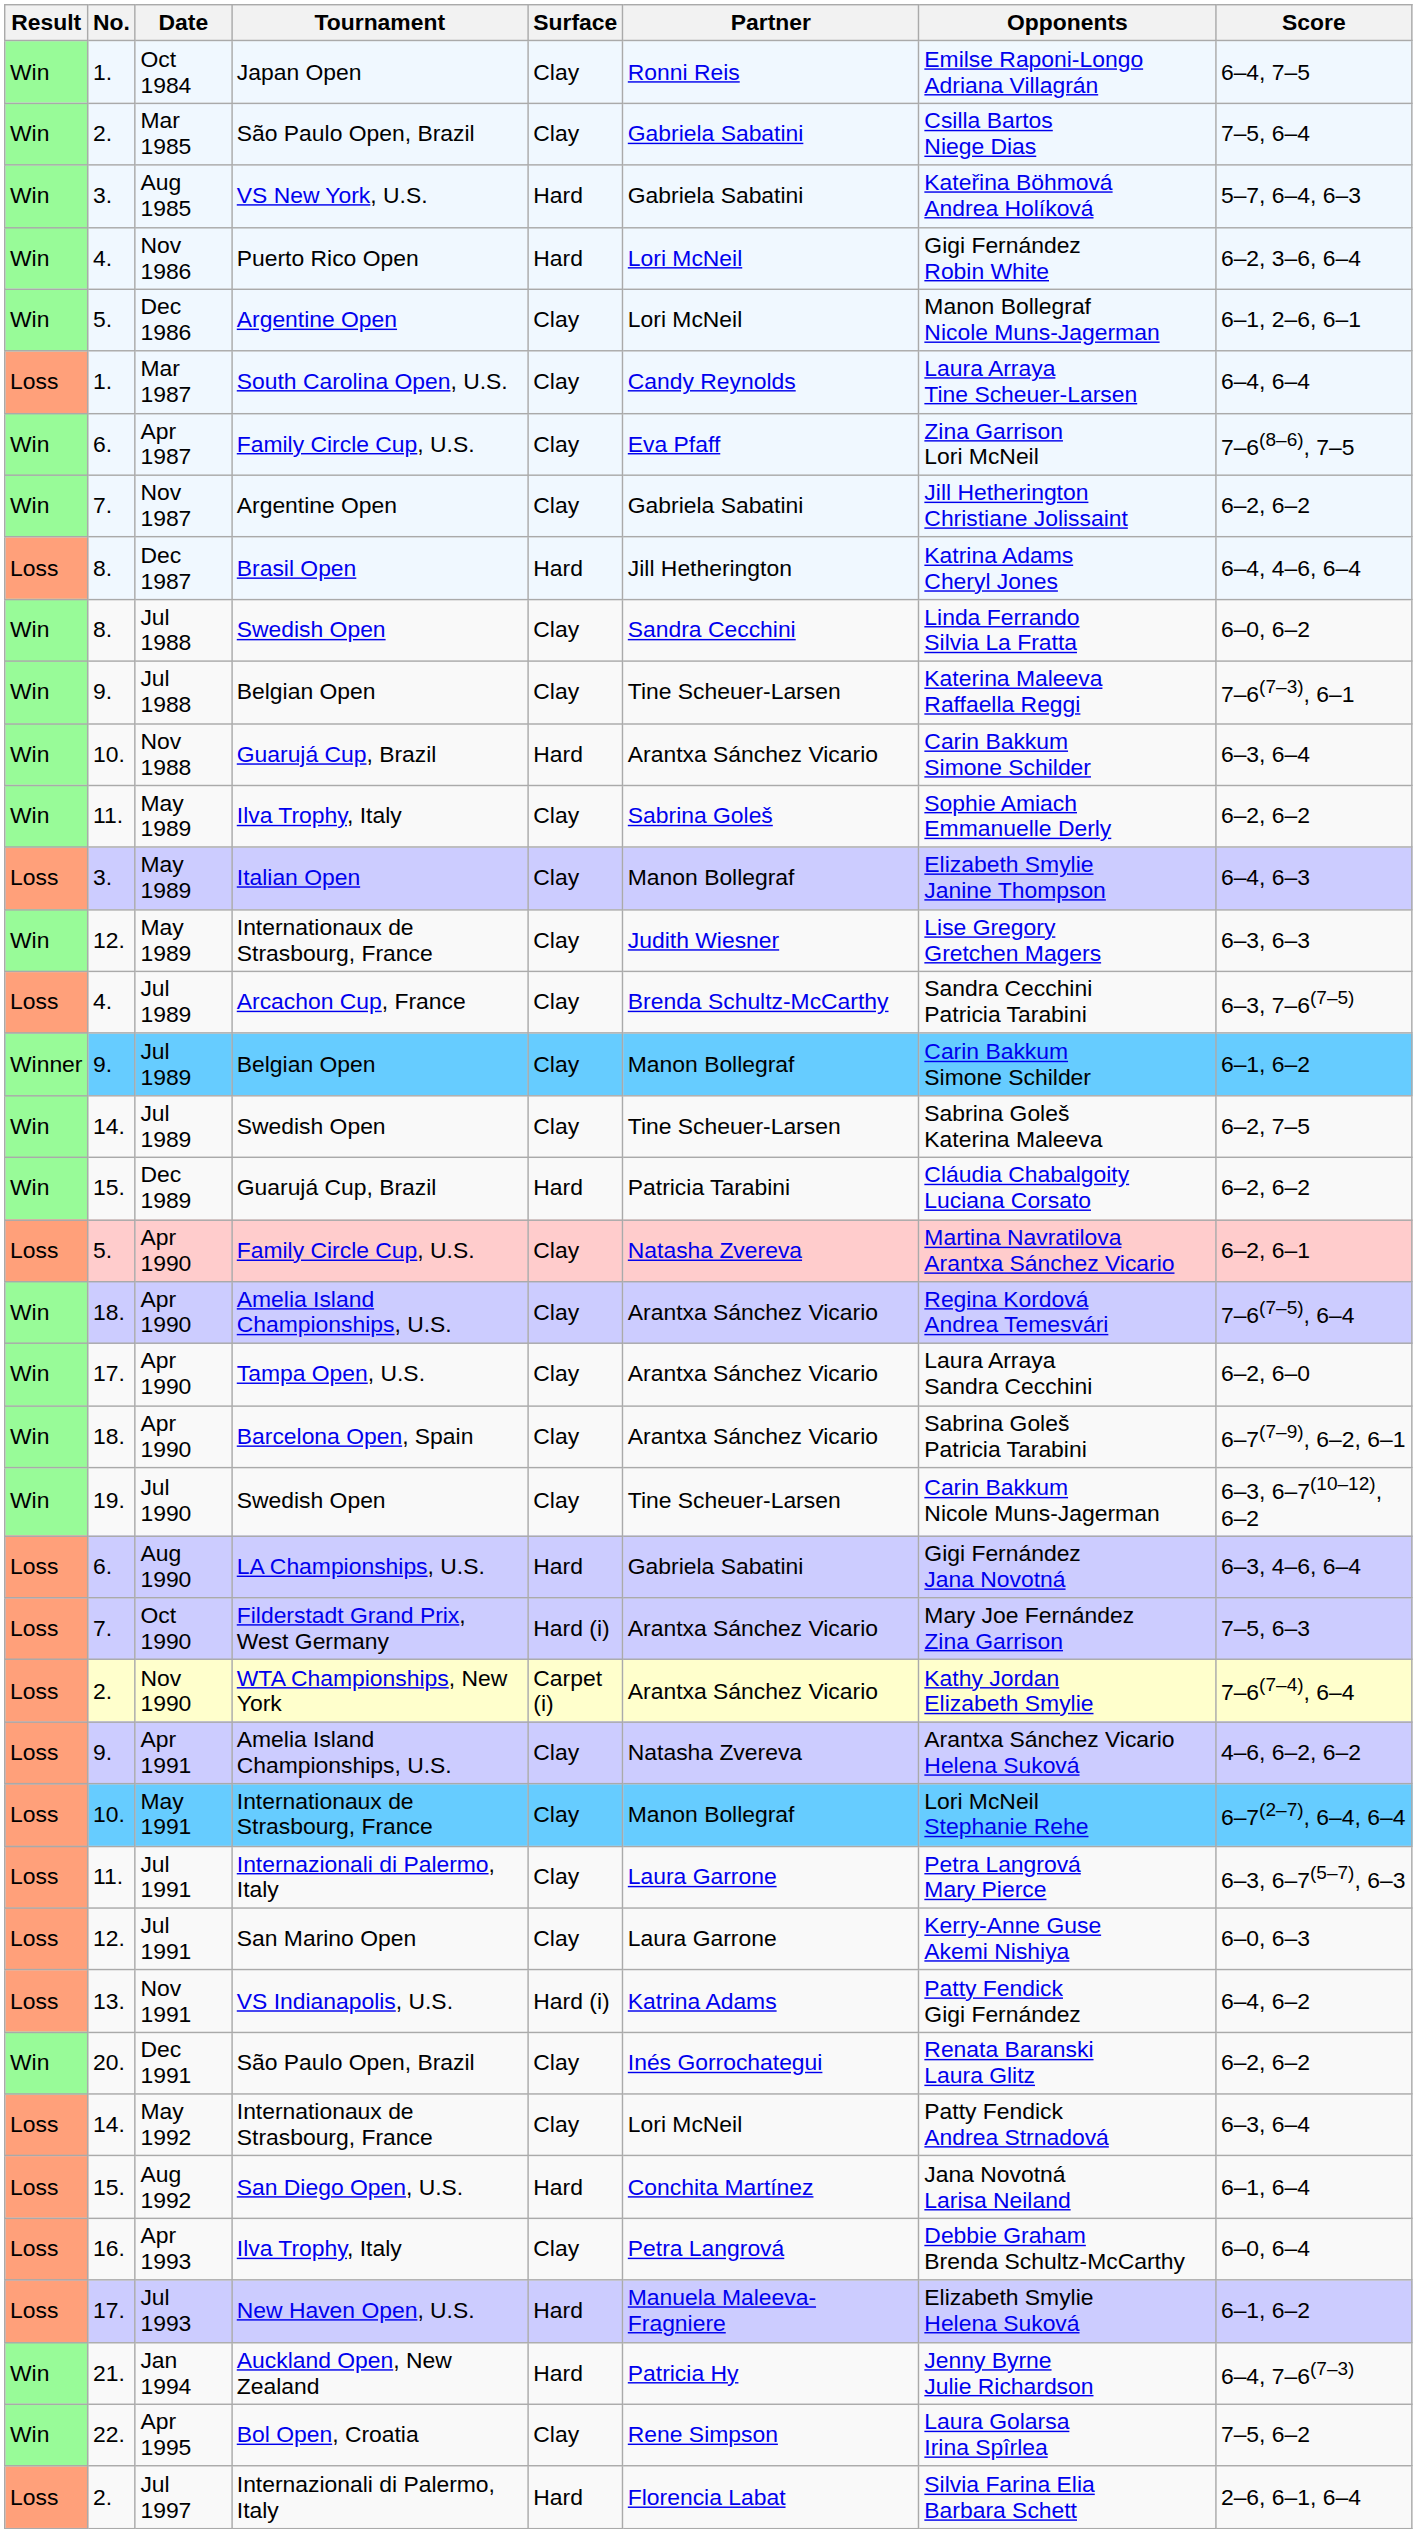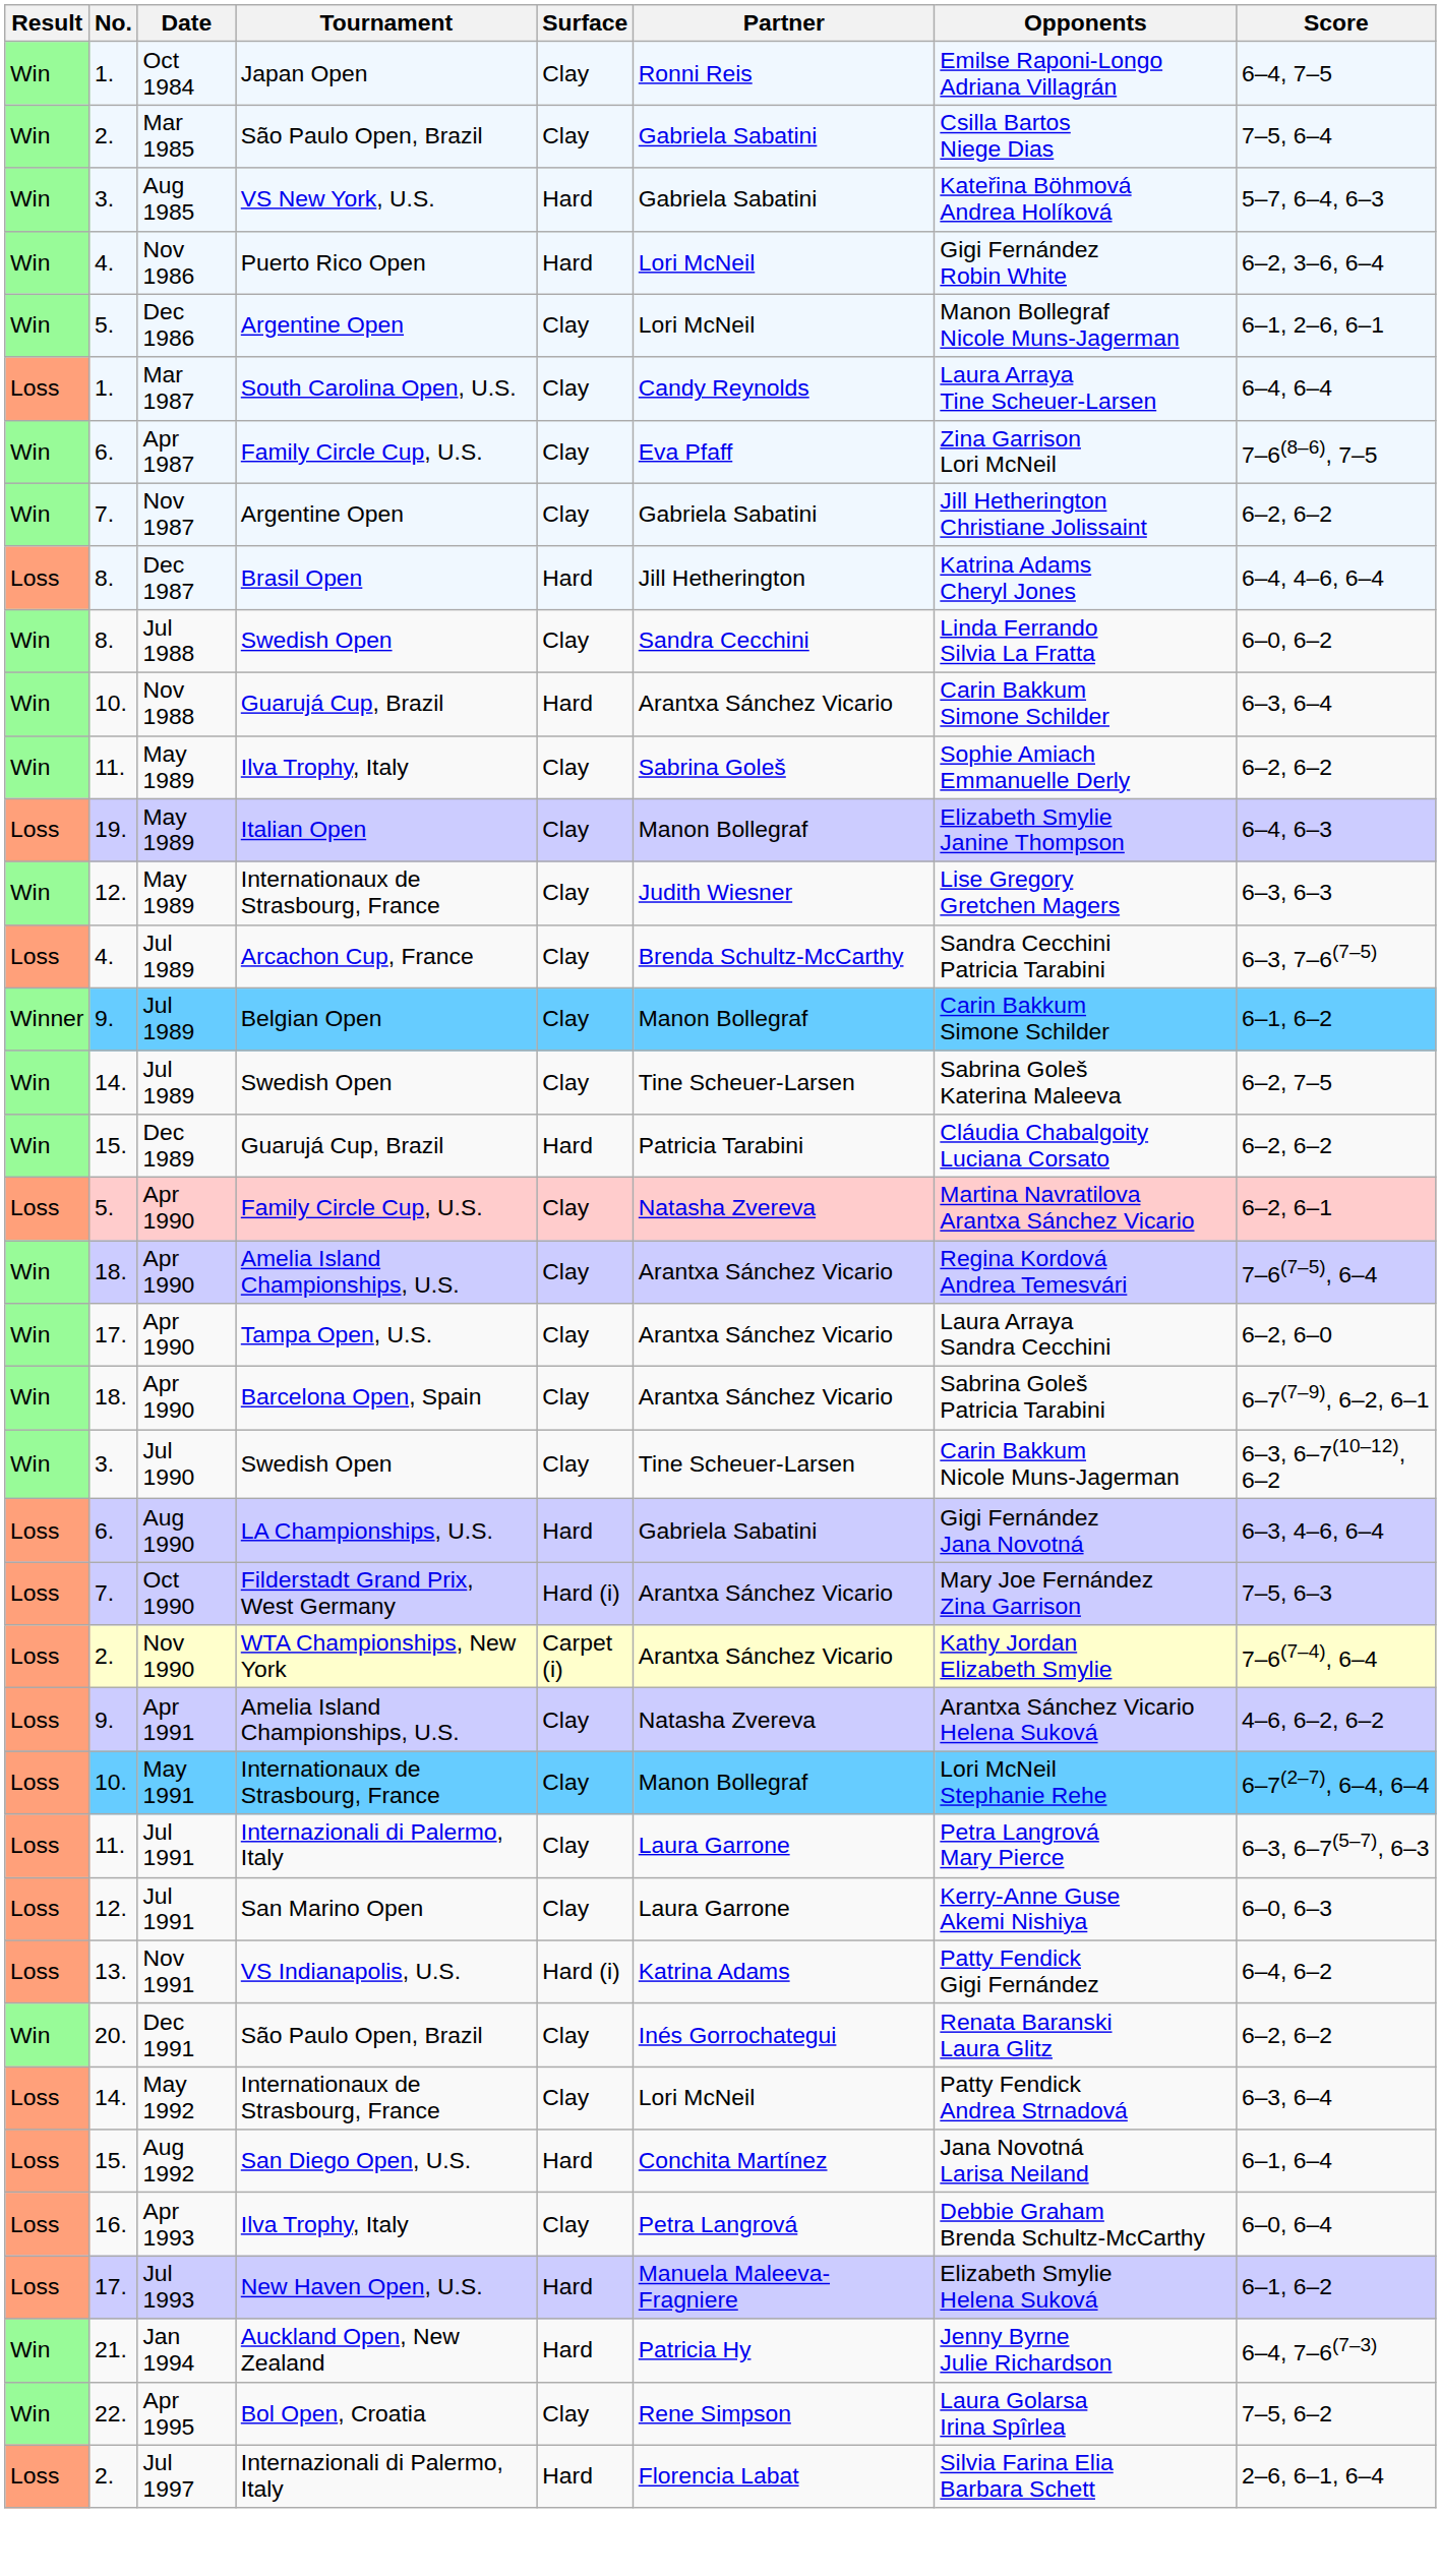- row: Win | 9. | Jul 1988 | Belgian Open | Clay | Tine Scheuer-Larsen | Katerina Maleeva Raffaella Reggi | 7–6(7–3), 6–1
May 1989 / Italian Open | No.: 3. -> 19.
Jul 1990 | No.: 19. -> 3.
